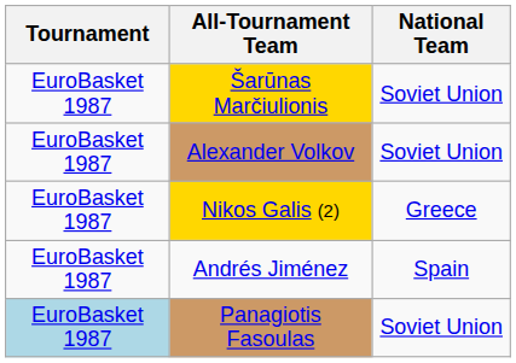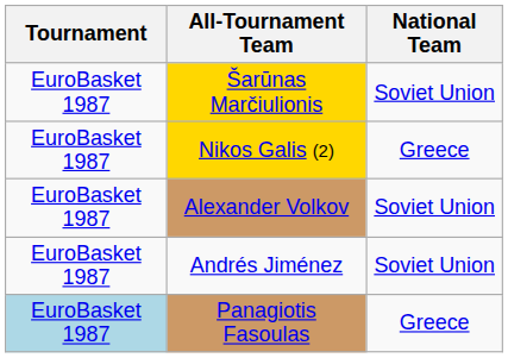rows swapped: Nikos Galis (2) <-> Alexander Volkov
Andrés Jiménez | National Team: Spain -> Soviet Union
Panagiotis Fasoulas | National Team: Soviet Union -> Greece
